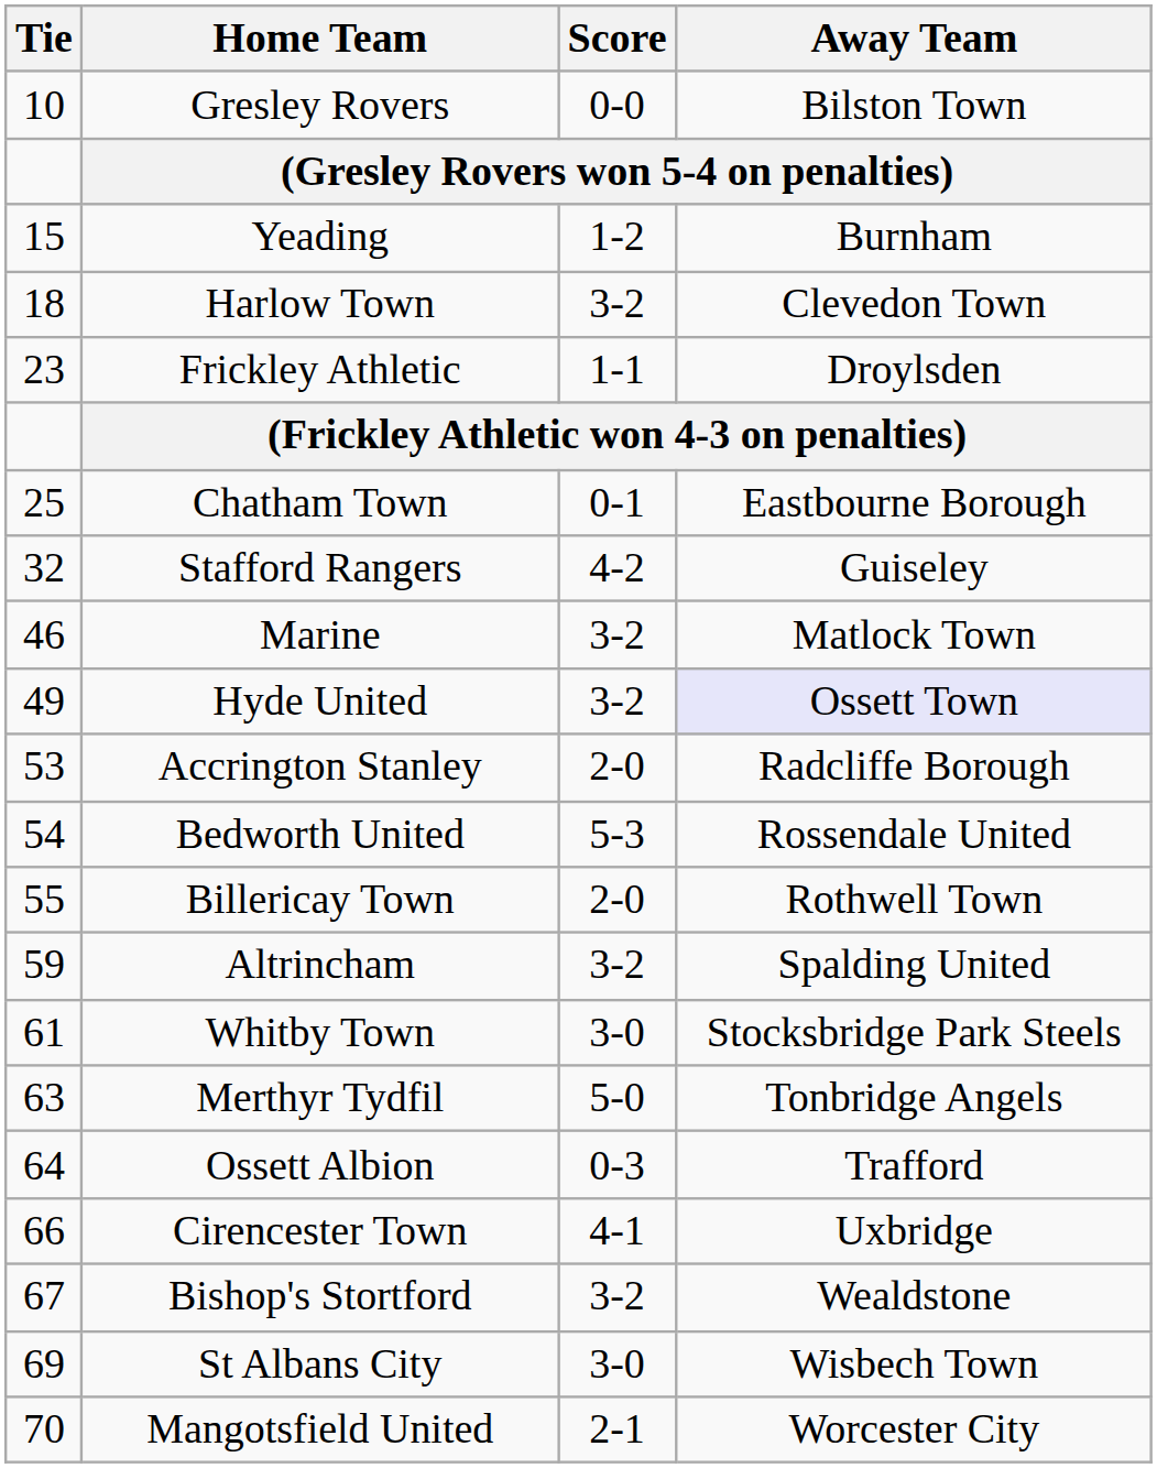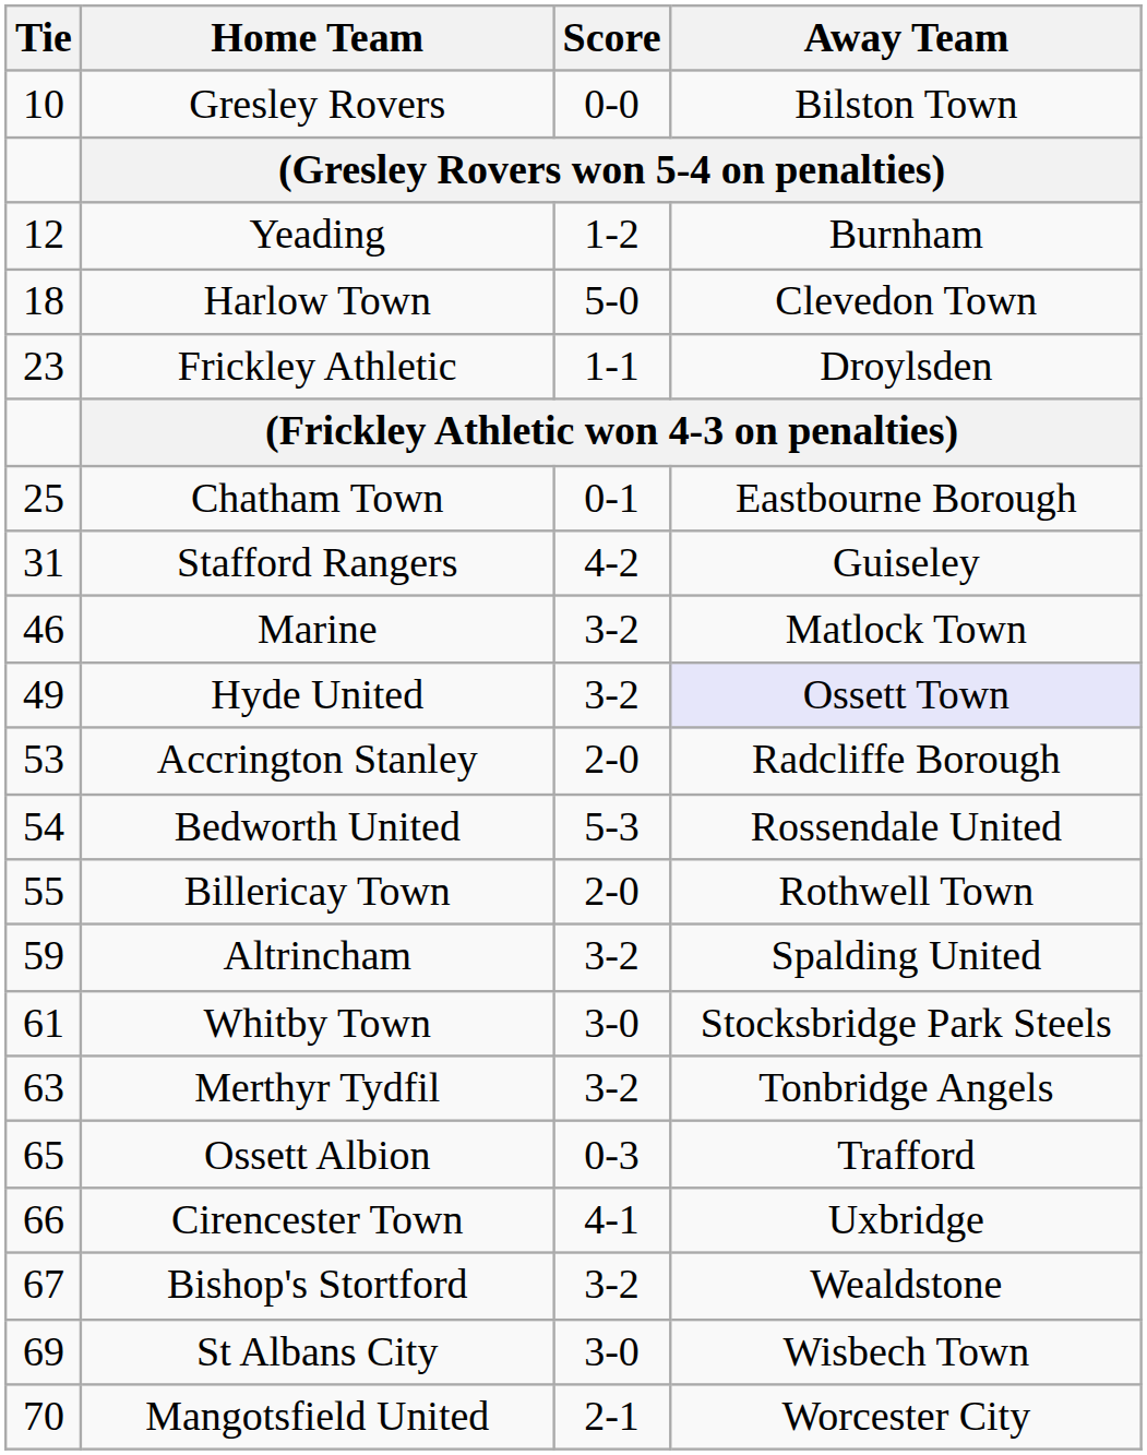Yeading | Tie: 15 -> 12
Harlow Town | Score: 3-2 -> 5-0
Stafford Rangers | Tie: 32 -> 31
Merthyr Tydfil | Score: 5-0 -> 3-2
Ossett Albion | Tie: 64 -> 65
